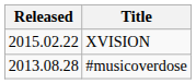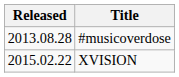rows swapped: #musicoverdose <-> XVISION
